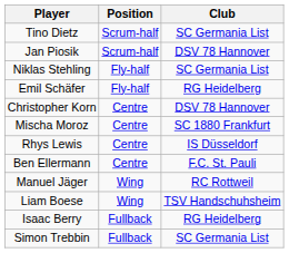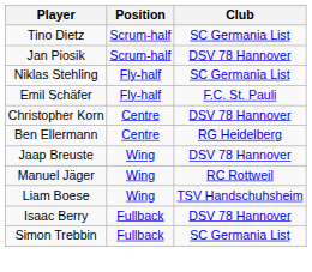Emil Schäfer | Club: RG Heidelberg -> F.C. St. Pauli
- row: Mischa Moroz | Centre | SC 1880 Frankfurt
- row: Rhys Lewis | Centre | IS Düsseldorf
Ben Ellermann | Club: F.C. St. Pauli -> RG Heidelberg
+ row: Jaap Breuste | Wing | DSV 78 Hannover
Isaac Berry | Club: RG Heidelberg -> DSV 78 Hannover
